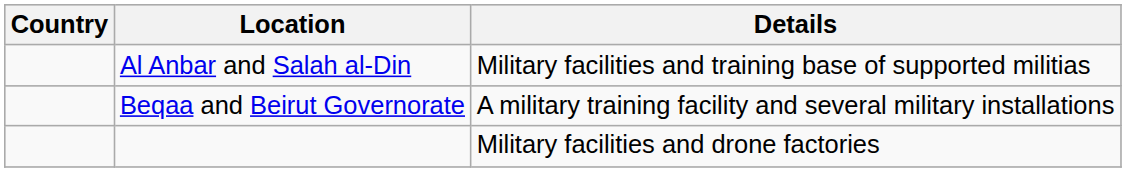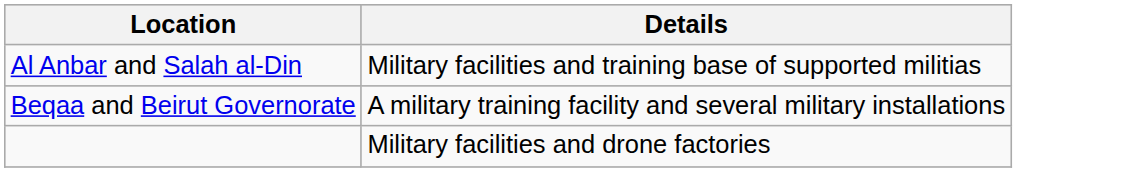- column: Country
